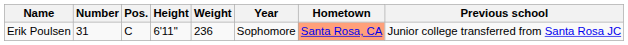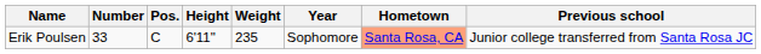Erik Poulsen | Number: 31 -> 33
Erik Poulsen | Weight: 236 -> 235
